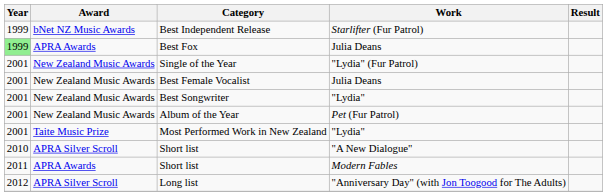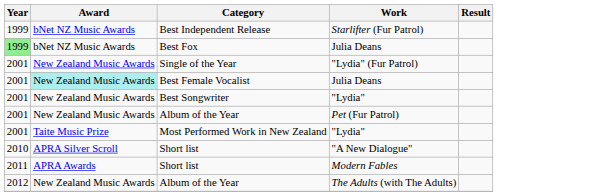Best Fox | Award: APRA Awards -> bNet NZ Music Awards
Best Female Vocalist | Award: no background -> paleturquoise background
- row: 2012 | APRA Silver Scroll | Long list | "Anniversary Day" (with Jon Toogood for The Adults)
+ row: 2012 | New Zealand Music Awards | Album of the Year | The Adults (with The Adults)
